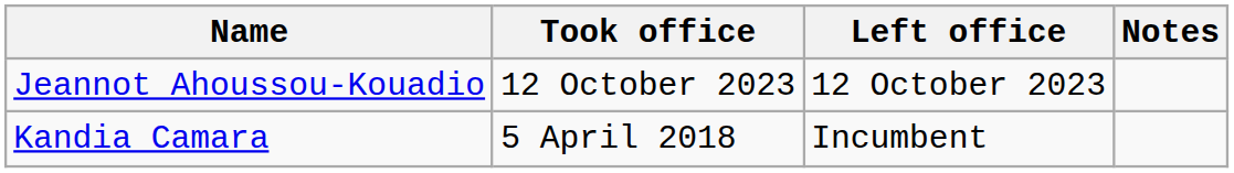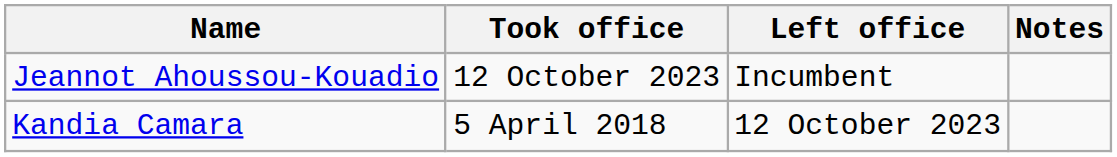Jeannot Ahoussou-Kouadio | Left office: 12 October 2023 -> Incumbent
Kandia Camara | Left office: Incumbent -> 12 October 2023
